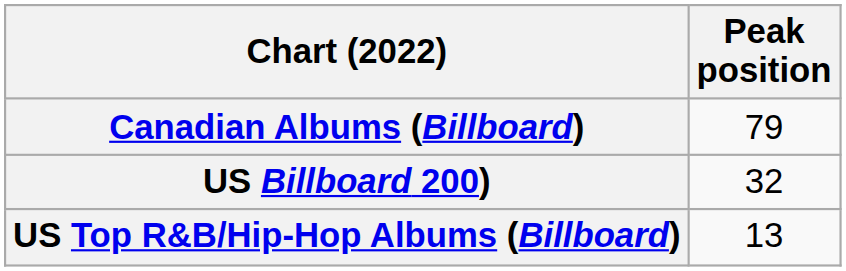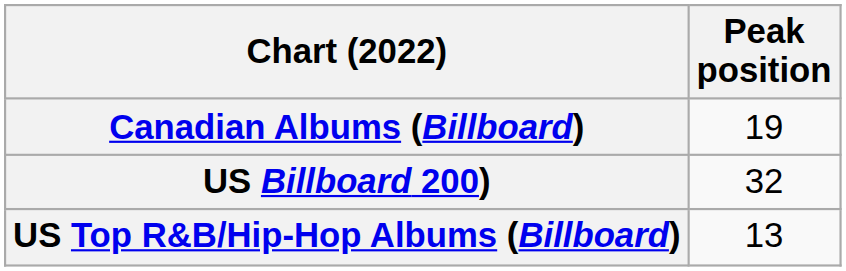Canadian Albums (Billboard) | Peak position: 79 -> 19
